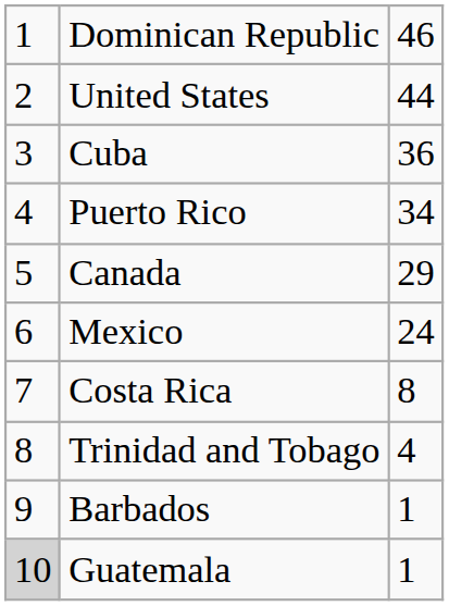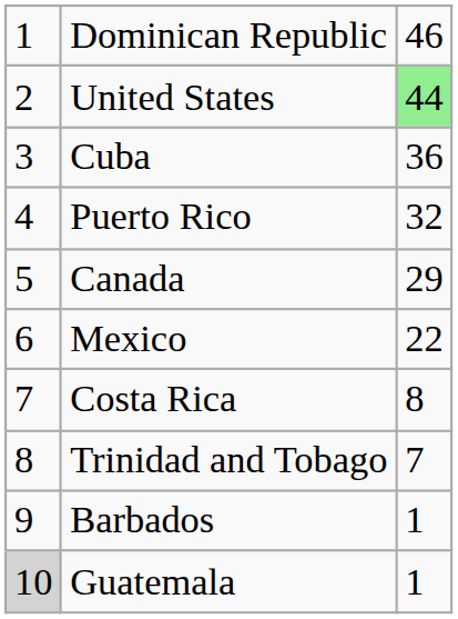United States | column 3: no background -> lightgreen background
Puerto Rico | column 3: 34 -> 32
Mexico | column 3: 24 -> 22
Trinidad and Tobago | column 3: 4 -> 7
